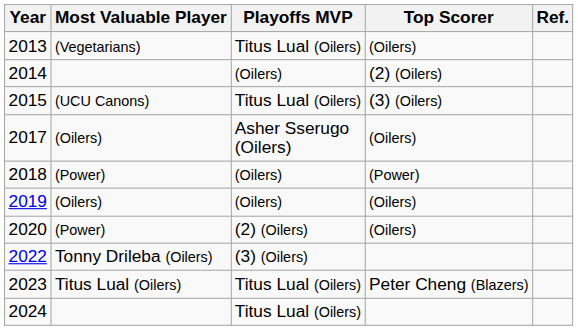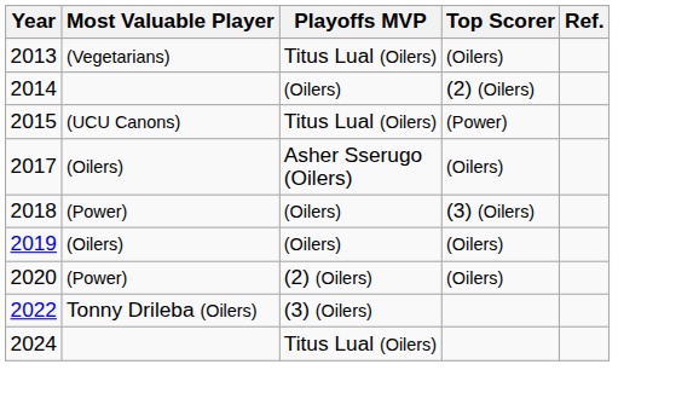2015 | Top Scorer: (3) (Oilers) -> (Power)
2018 | Top Scorer: (Power) -> (3) (Oilers)
- row: 2023 | Titus Lual (Oilers) | Titus Lual (Oilers) | Peter Cheng (Blazers)
